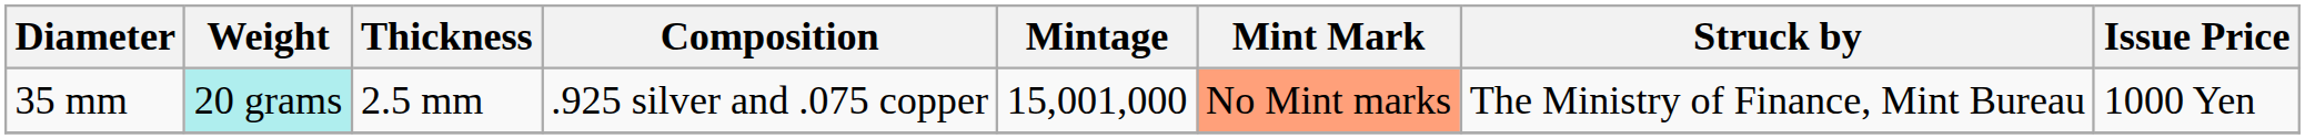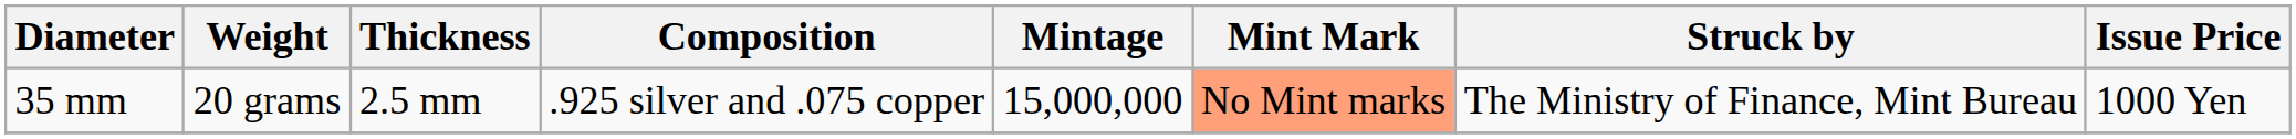35 mm | Weight: paleturquoise background -> no background
35 mm | Mintage: 15,001,000 -> 15,000,000
